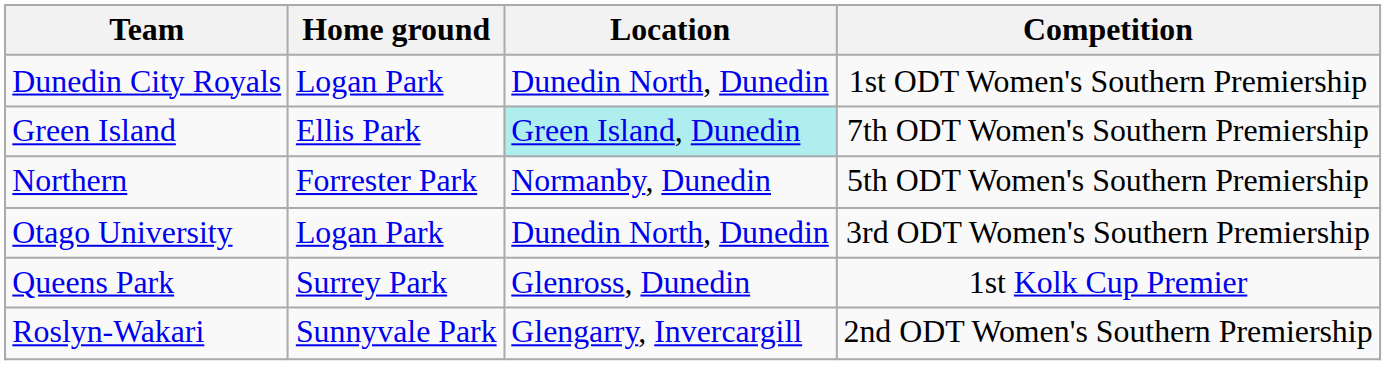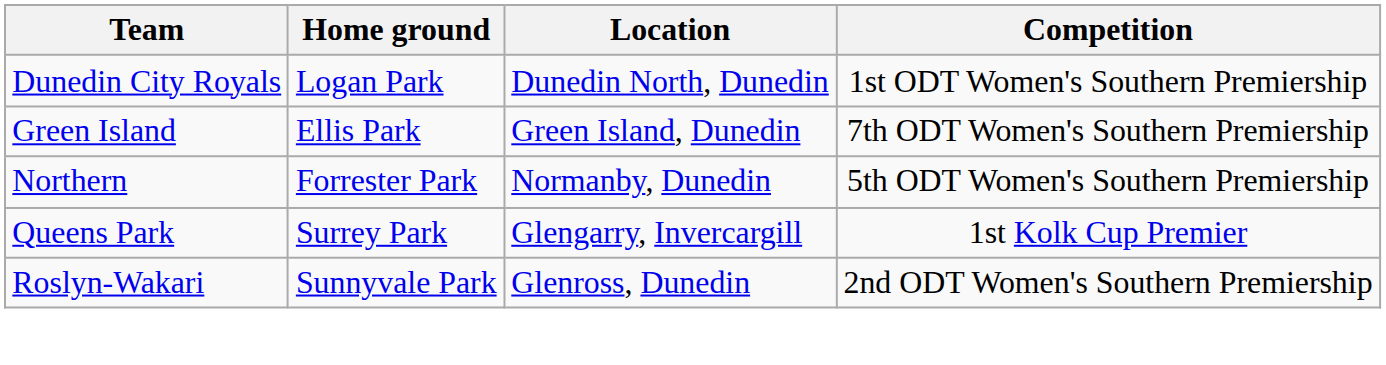Green Island | Location: paleturquoise background -> no background
- row: Otago University | Logan Park | Dunedin North, Dunedin | 3rd ODT Women's Southern Premiership
Queens Park | Location: Glenross, Dunedin -> Glengarry, Invercargill
Roslyn-Wakari | Location: Glengarry, Invercargill -> Glenross, Dunedin
